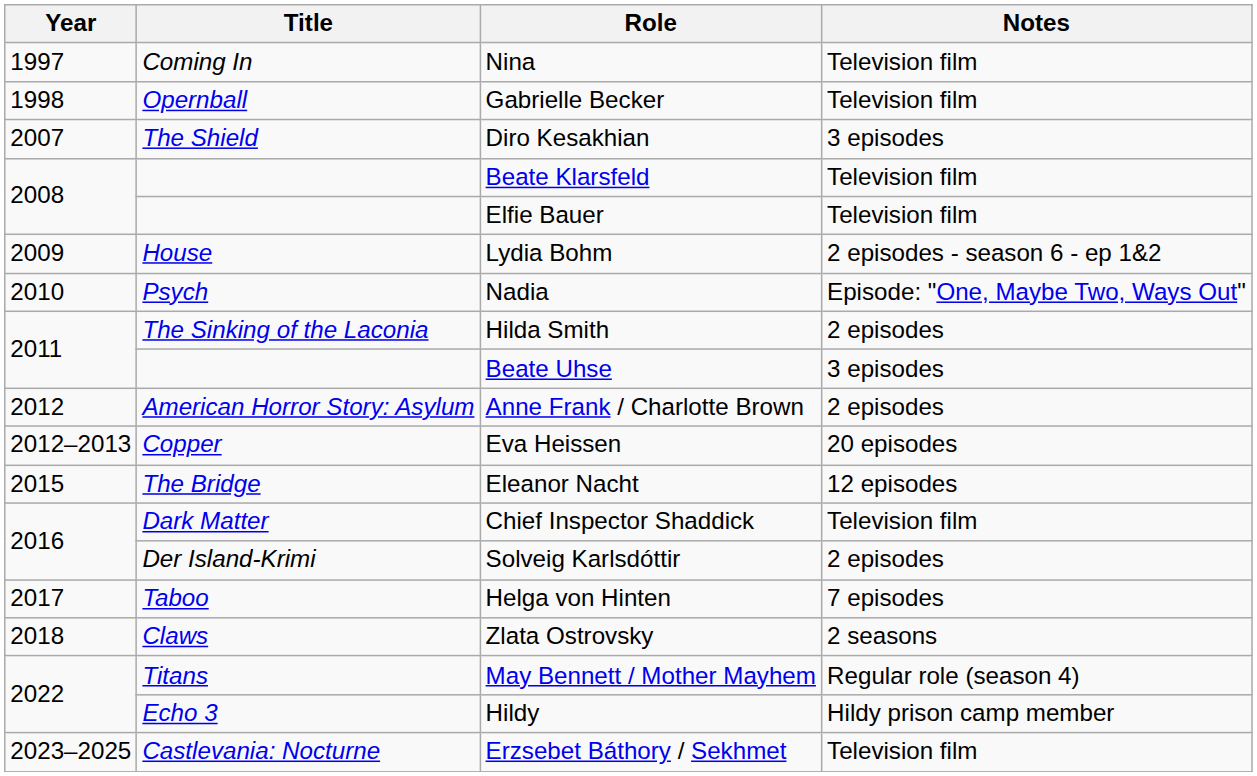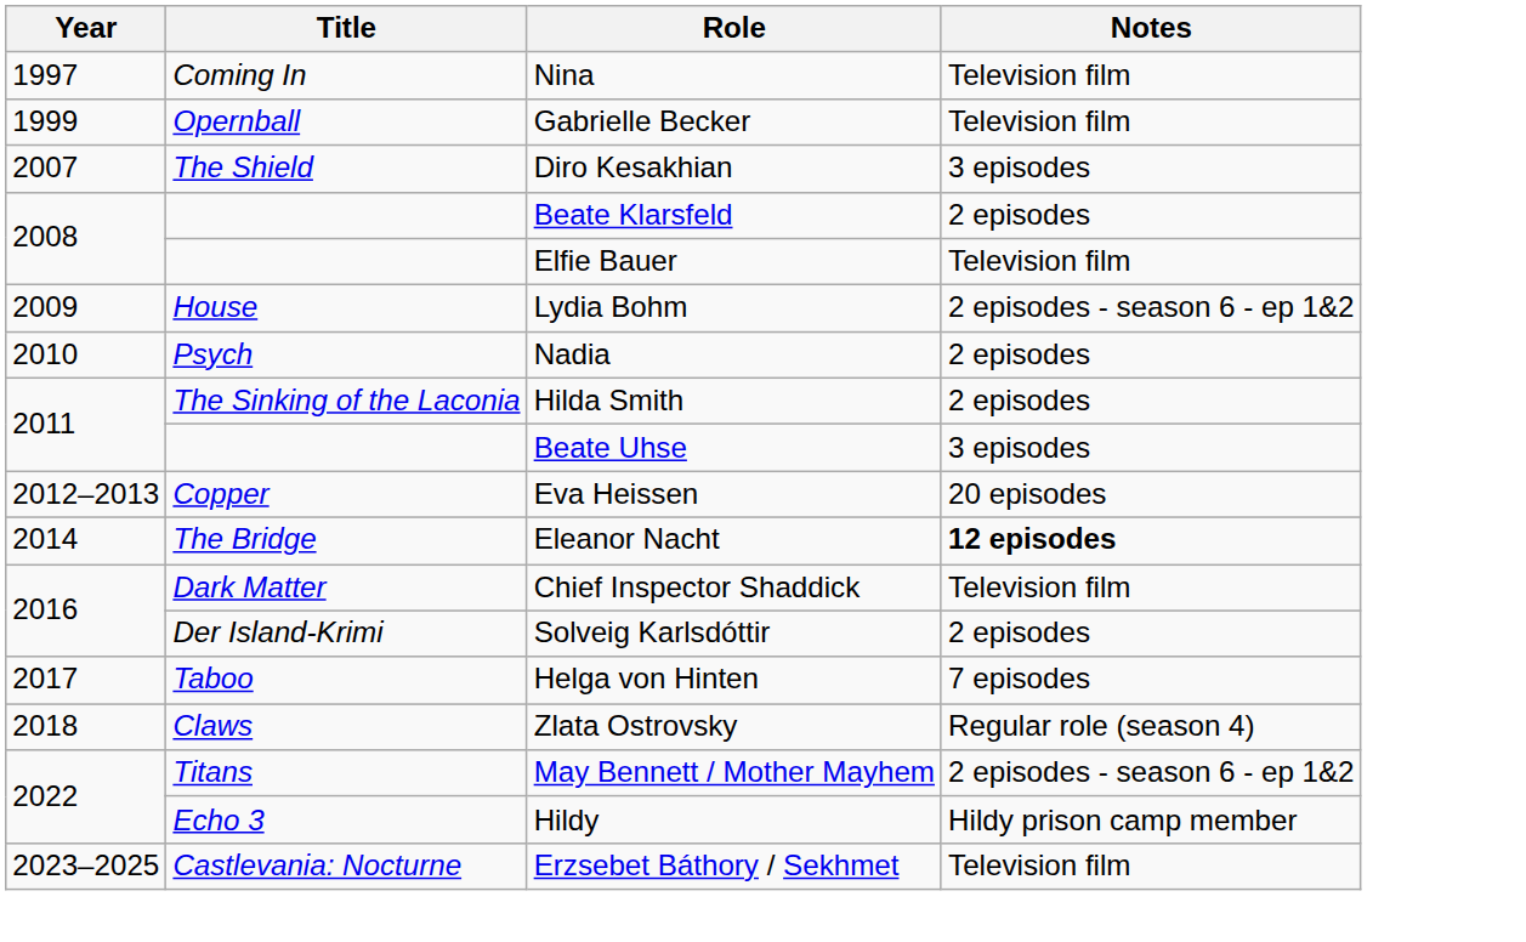Gabrielle Becker | Year: 1998 -> 1999
Beate Klarsfeld | Notes: Television film -> 2 episodes
Nadia | Notes: Episode: "One, Maybe Two, Ways Out" -> 2 episodes
- row: 2012 | American Horror Story: Asylum | Anne Frank / Charlotte Brown | 2 episodes
Eleanor Nacht | Year: 2015 -> 2014
Eleanor Nacht | Notes: normal -> bold
Zlata Ostrovsky | Notes: 2 seasons -> Regular role (season 4)
May Bennett / Mother Mayhem | Notes: Regular role (season 4) -> 2 episodes - season 6 - ep 1&2
